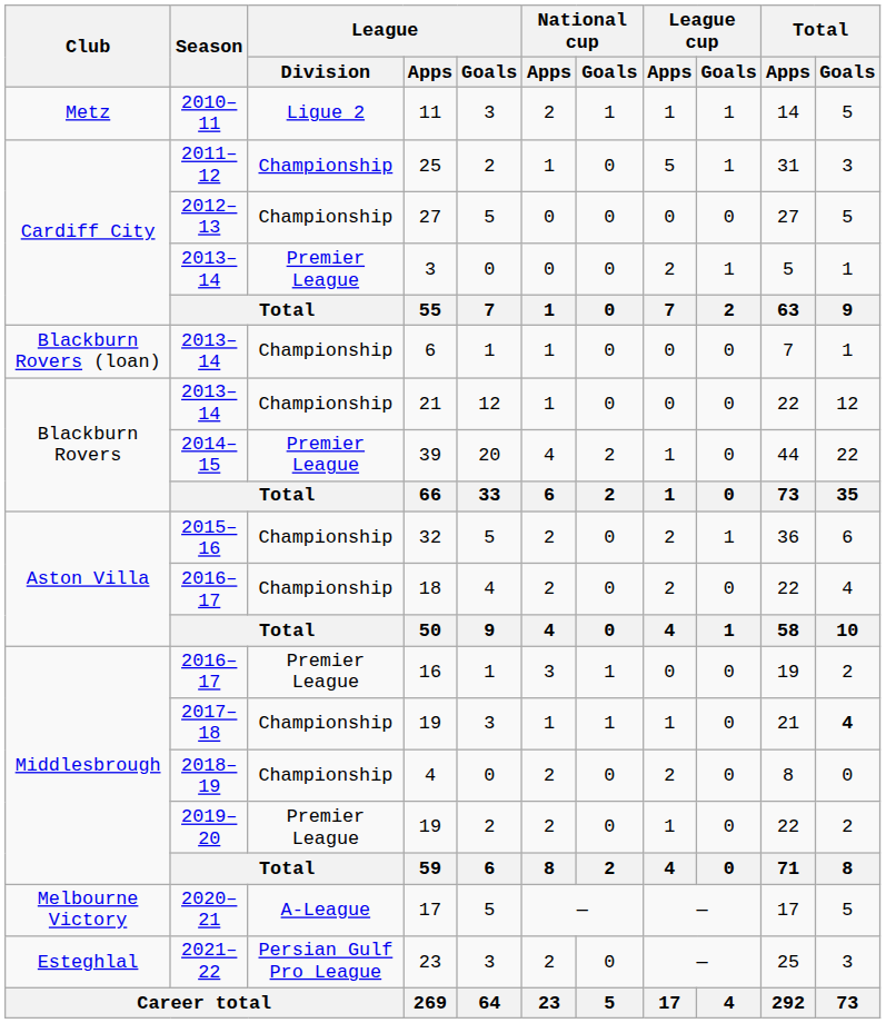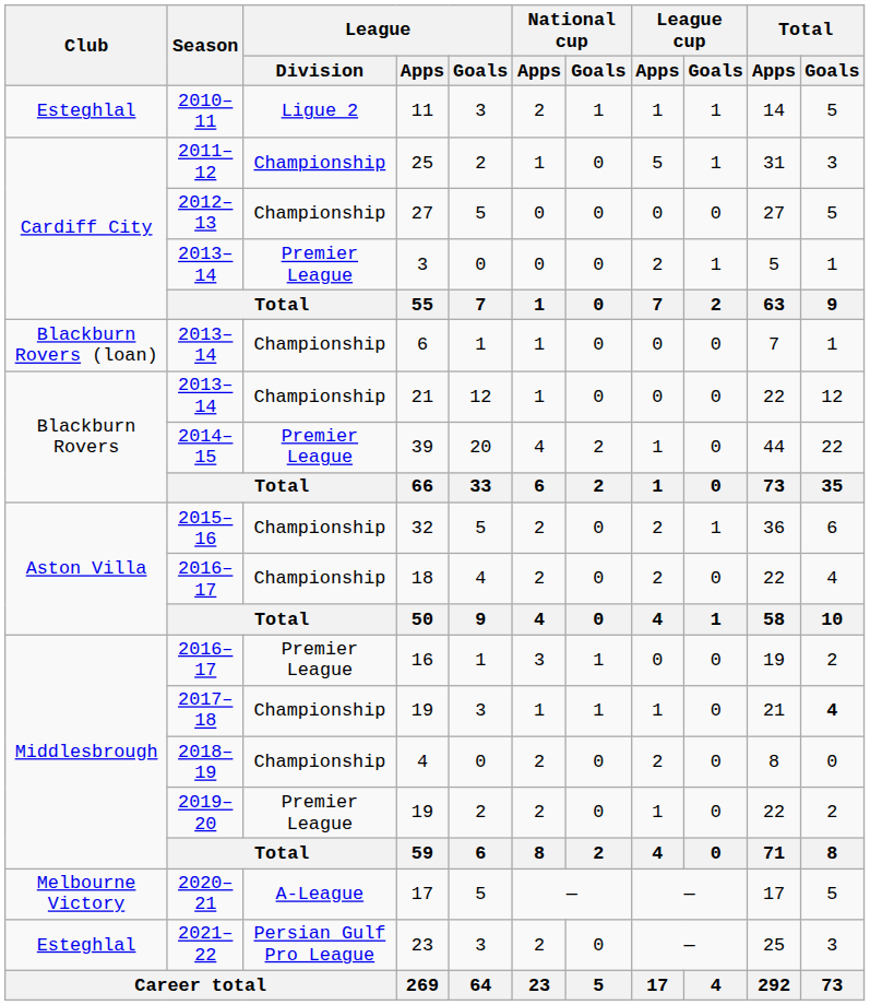11 | Club: Metz -> Esteghlal
